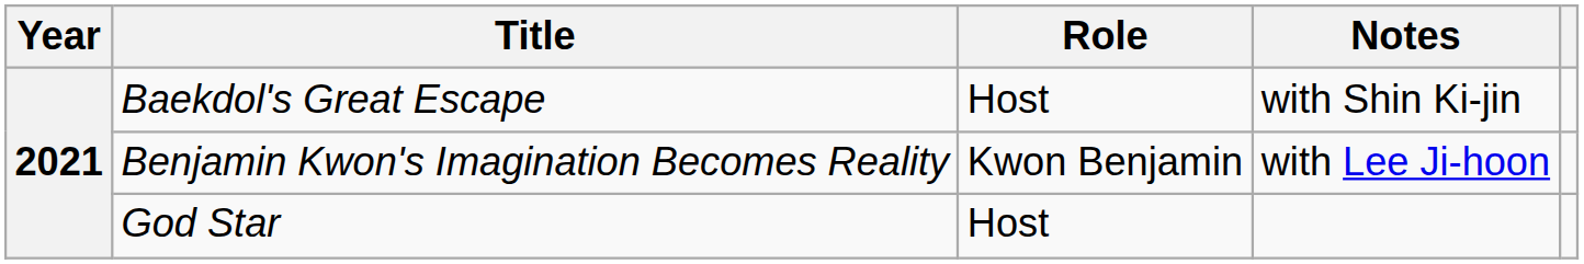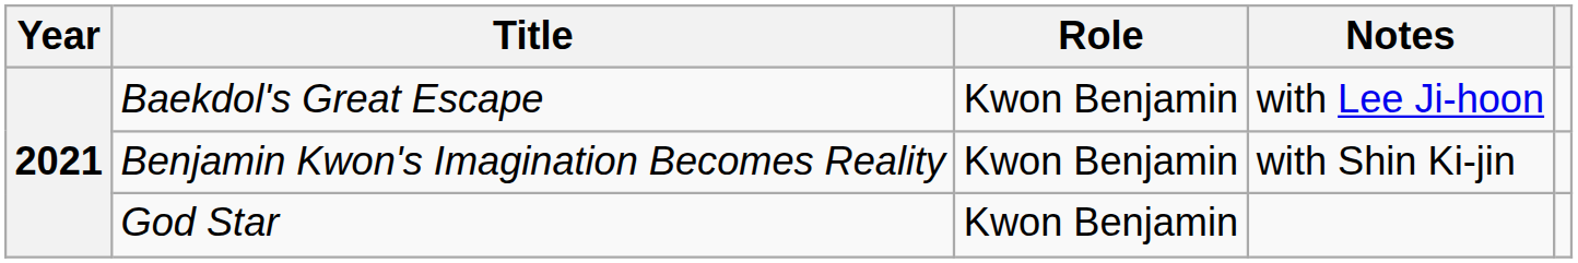Baekdol's Great Escape | Role: Host -> Kwon Benjamin
Baekdol's Great Escape | Notes: with Shin Ki-jin -> with Lee Ji-hoon
Benjamin Kwon's Imagination Becomes Reality | Notes: with Lee Ji-hoon -> with Shin Ki-jin
God Star | Role: Host -> Kwon Benjamin
